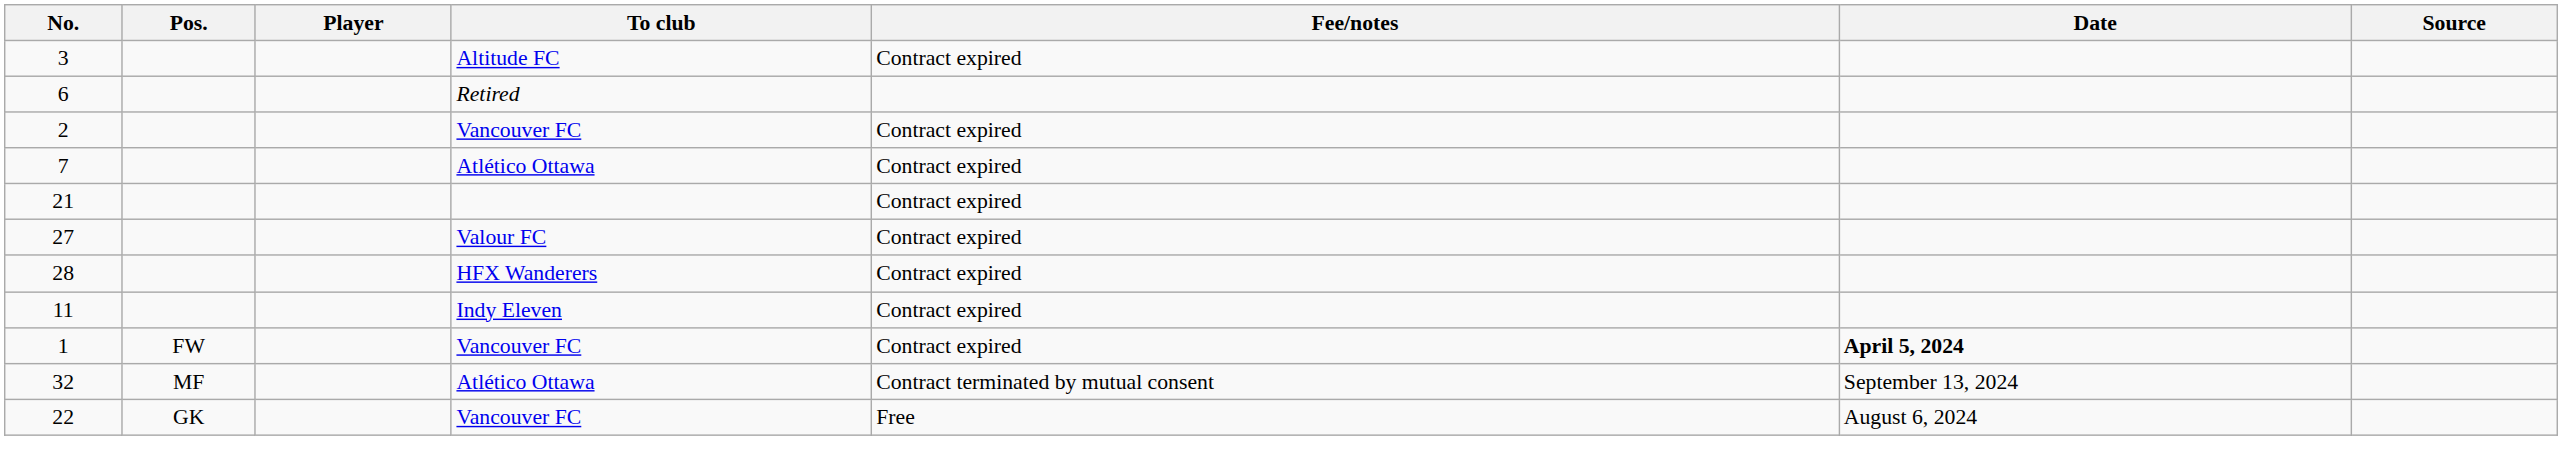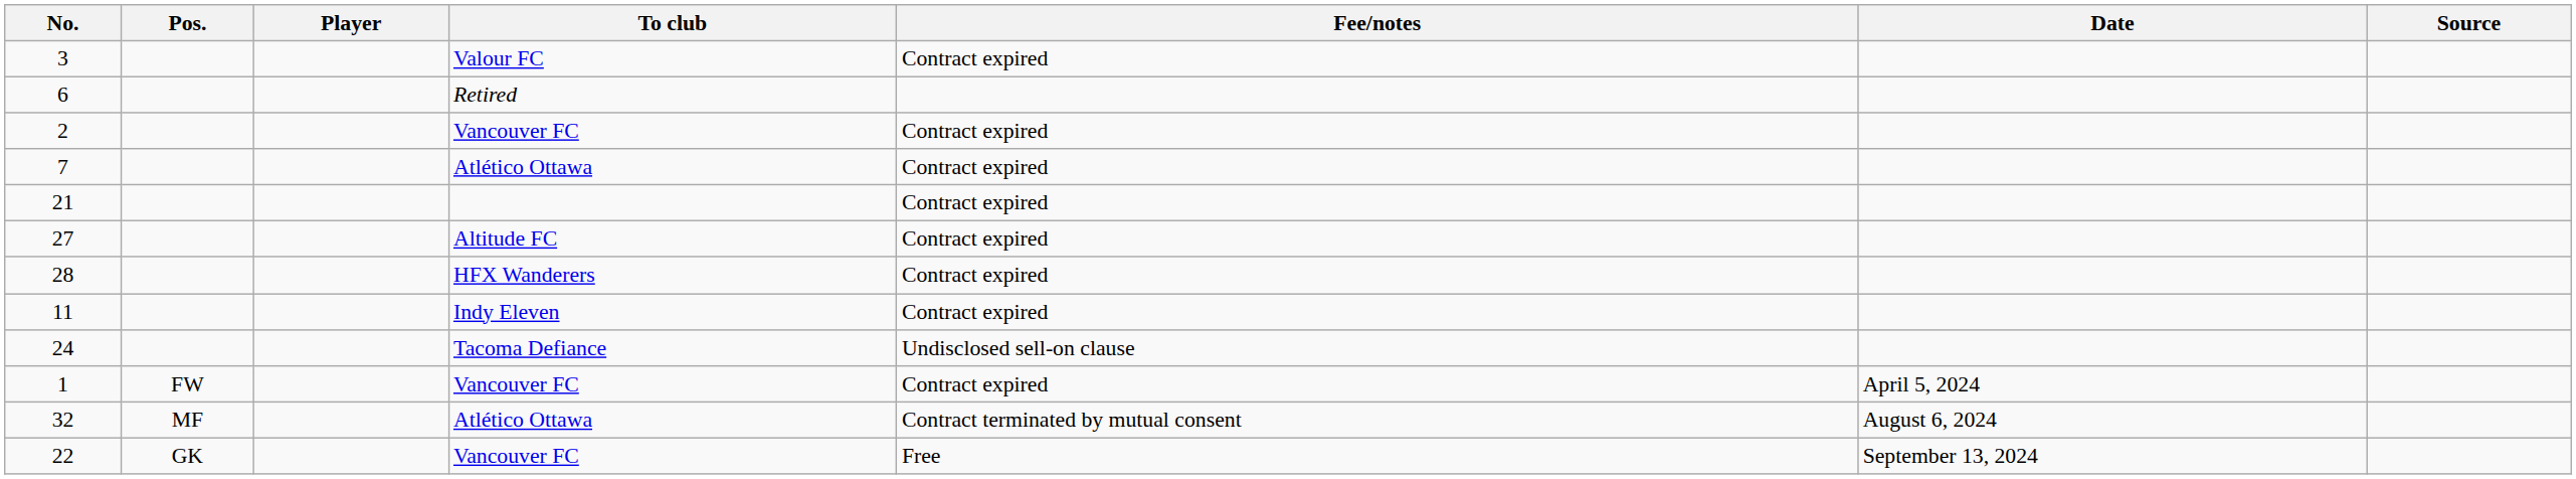3 | To club: Altitude FC -> Valour FC
27 | To club: Valour FC -> Altitude FC
+ row: 24 | Tacoma Defiance | Undisclosed sell-on clause
1 | Date: bold -> normal
32 | Date: September 13, 2024 -> August 6, 2024
22 | Date: August 6, 2024 -> September 13, 2024
